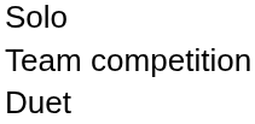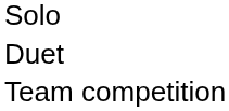rows swapped: Duet <-> Team competition
